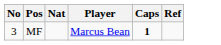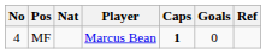+ column: Goals | 0
MF | No: 3 -> 4
